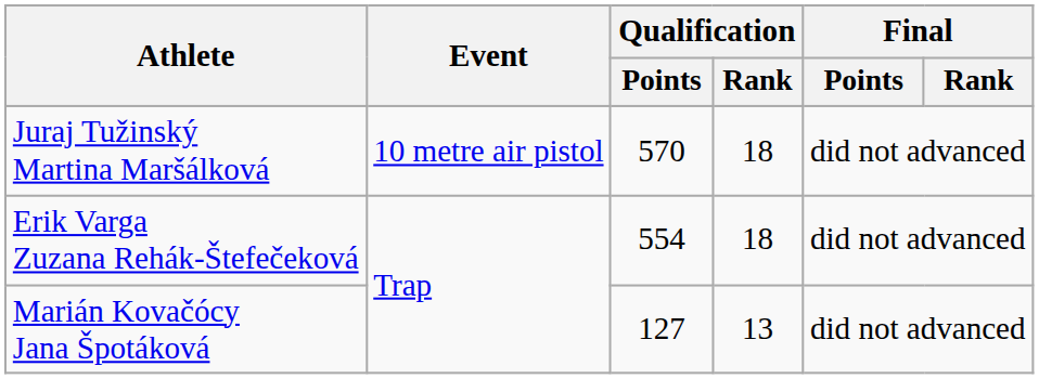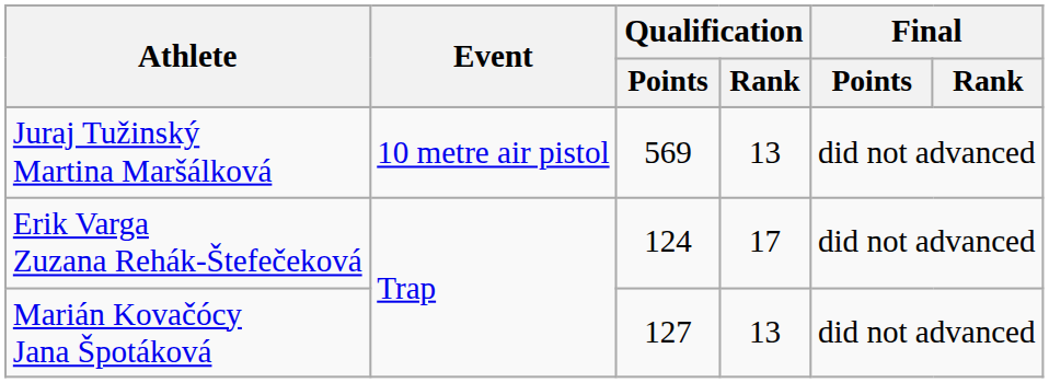Juraj Tužinský Martina Maršálková | Qualification / Points: 570 -> 569
Juraj Tužinský Martina Maršálková | Qualification / Rank: 18 -> 13
Erik Varga Zuzana Rehák-Štefečeková | Qualification / Points: 554 -> 124
Erik Varga Zuzana Rehák-Štefečeková | Qualification / Rank: 18 -> 17
